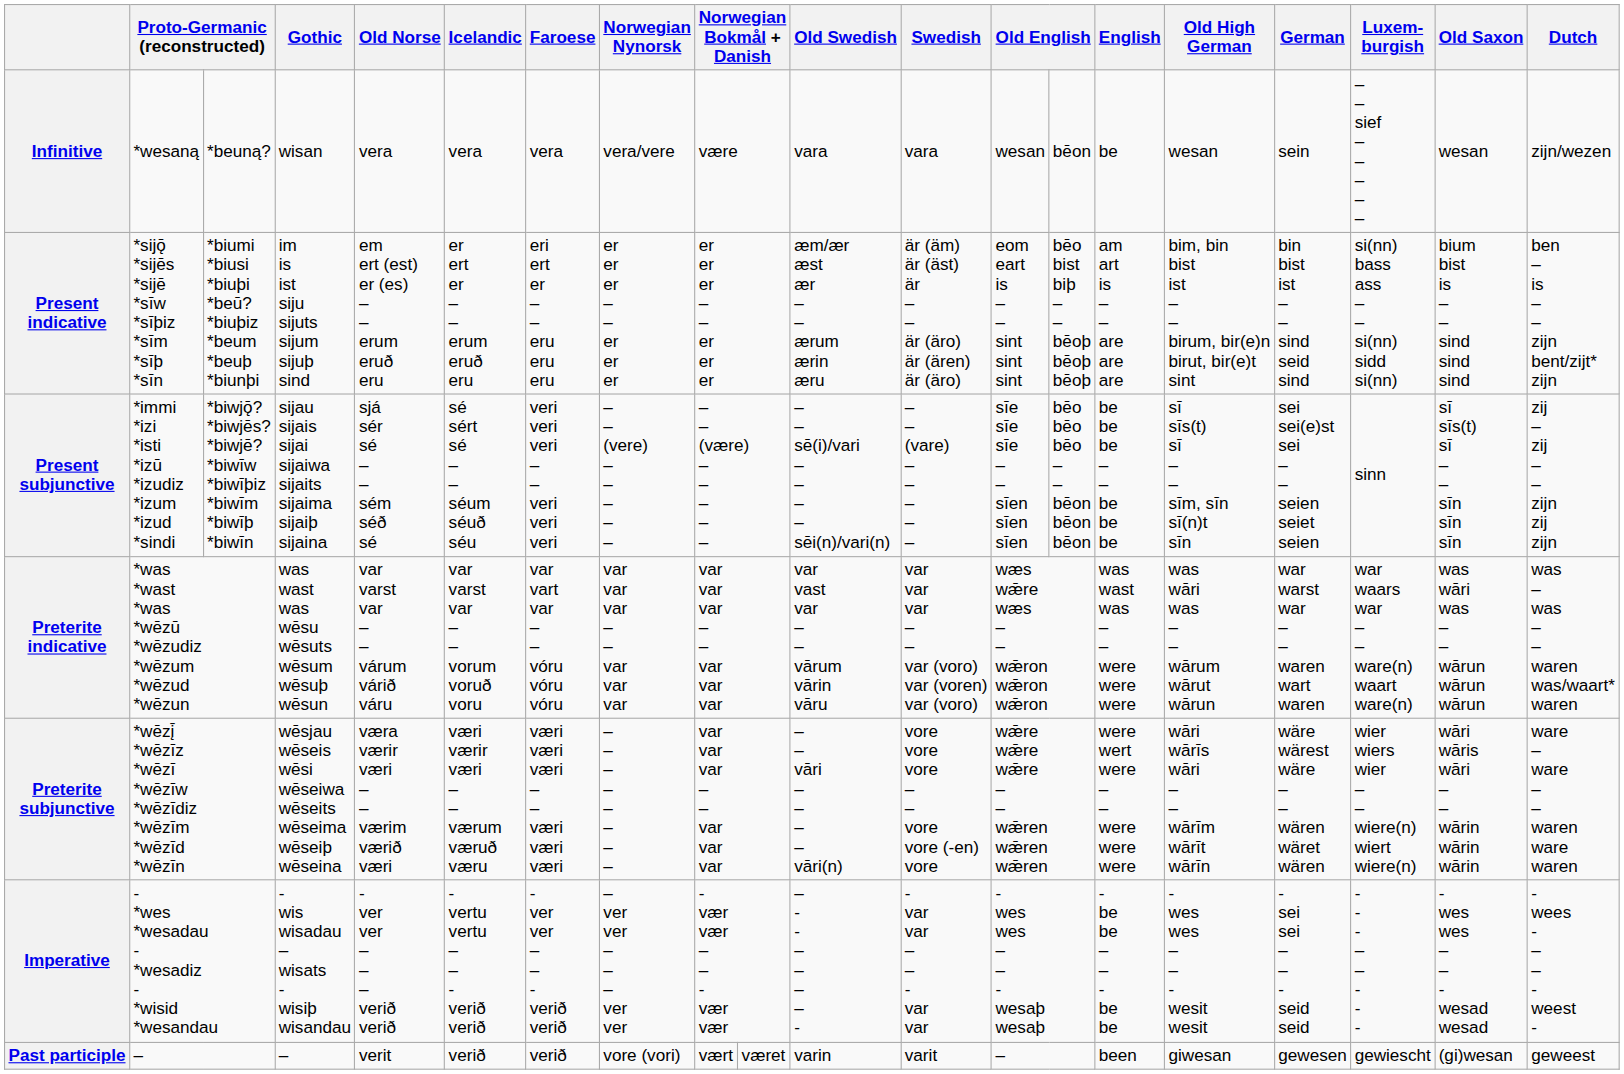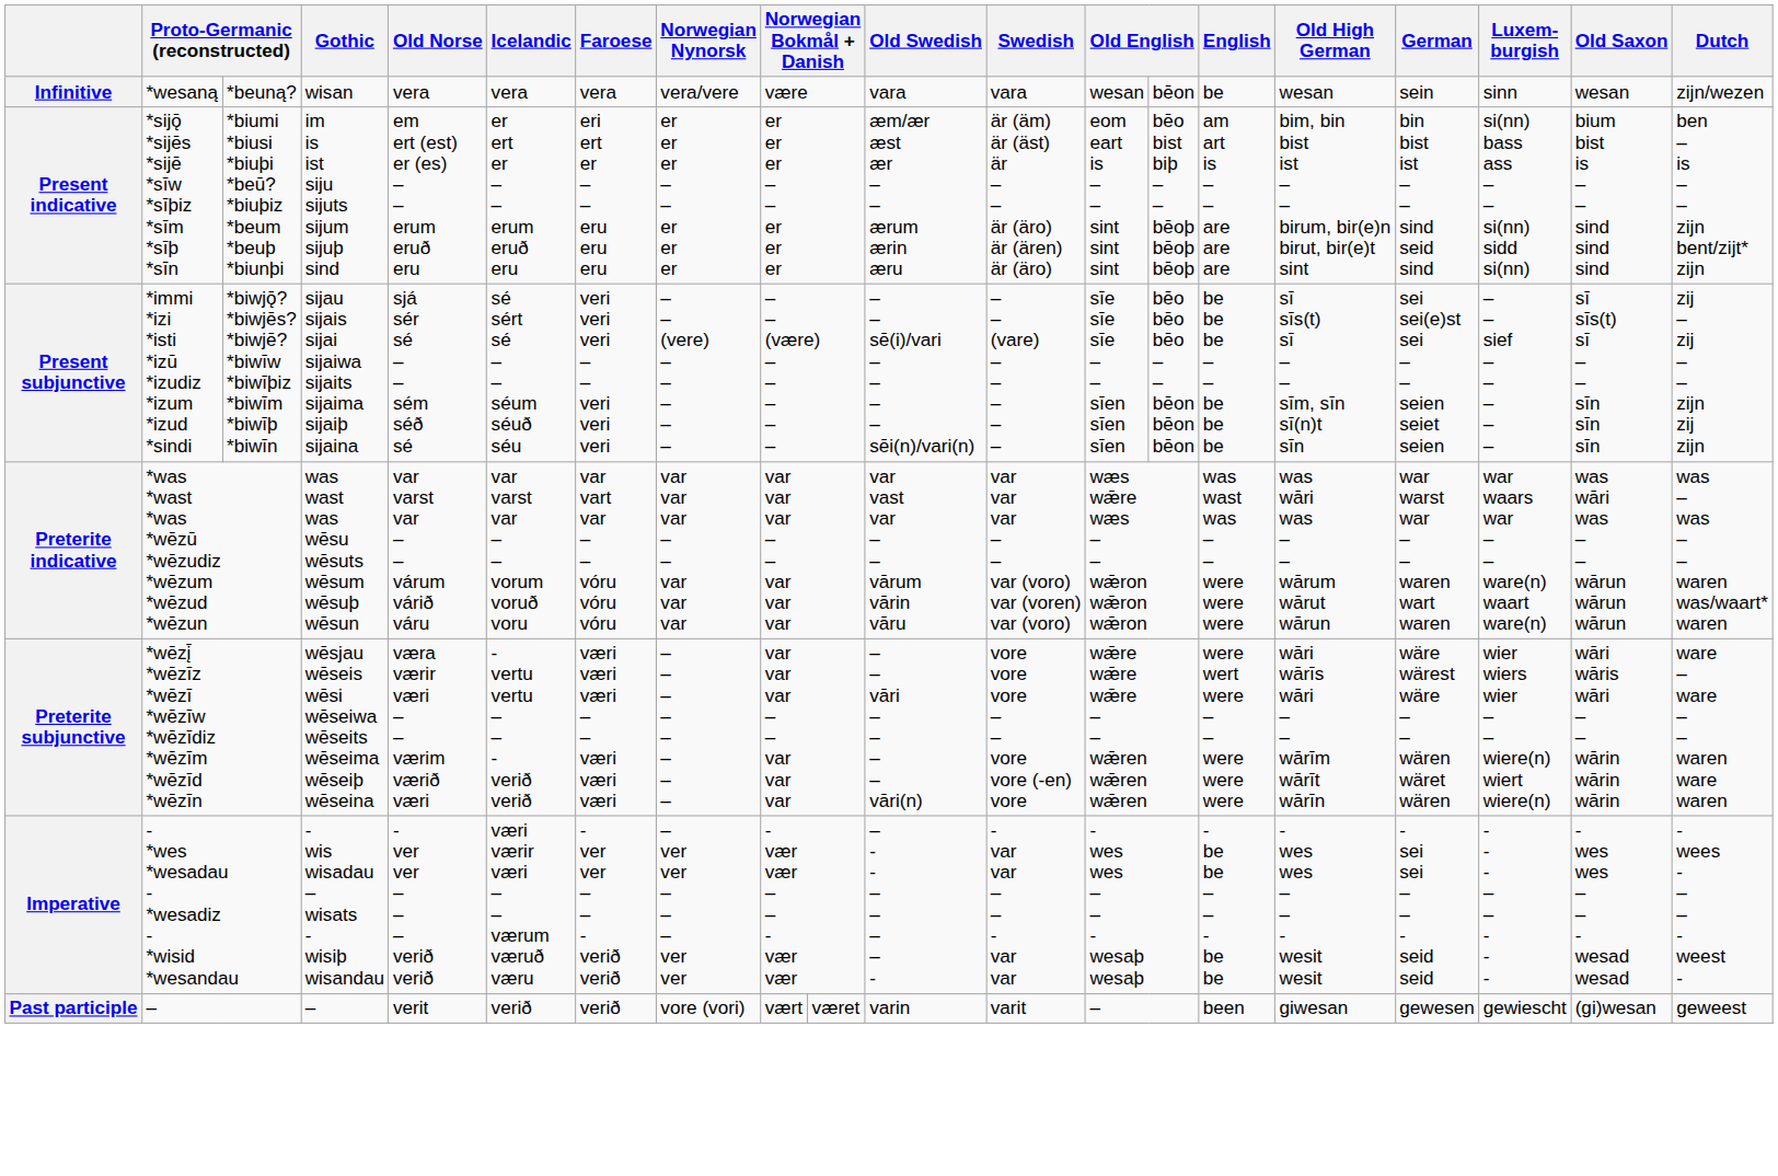Infinitive | Luxem- burgish: – – sief – – – – – -> sinn
Present subjunctive | Luxem- burgish: sinn -> – – sief – – – – –
Preterite subjunctive | Icelandic: væri værir væri – – værum væruð væru -> - vertu vertu – – - verið verið
Imperative | Icelandic: - vertu vertu – – - verið verið -> væri værir væri – – værum væruð væru
